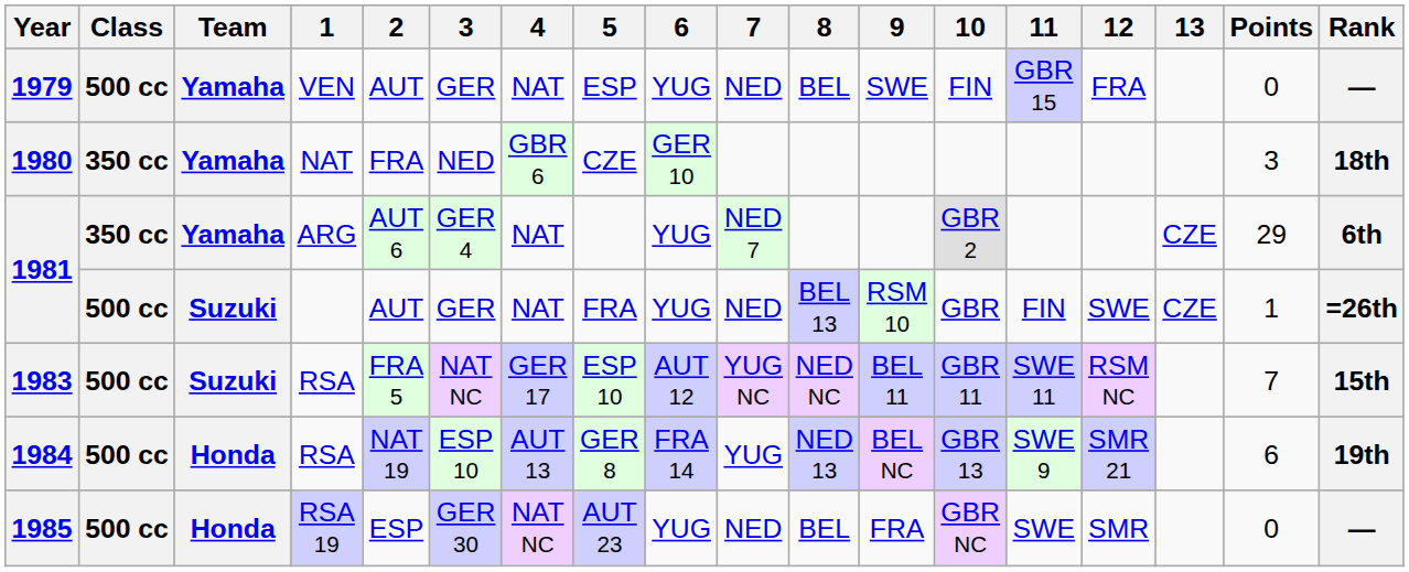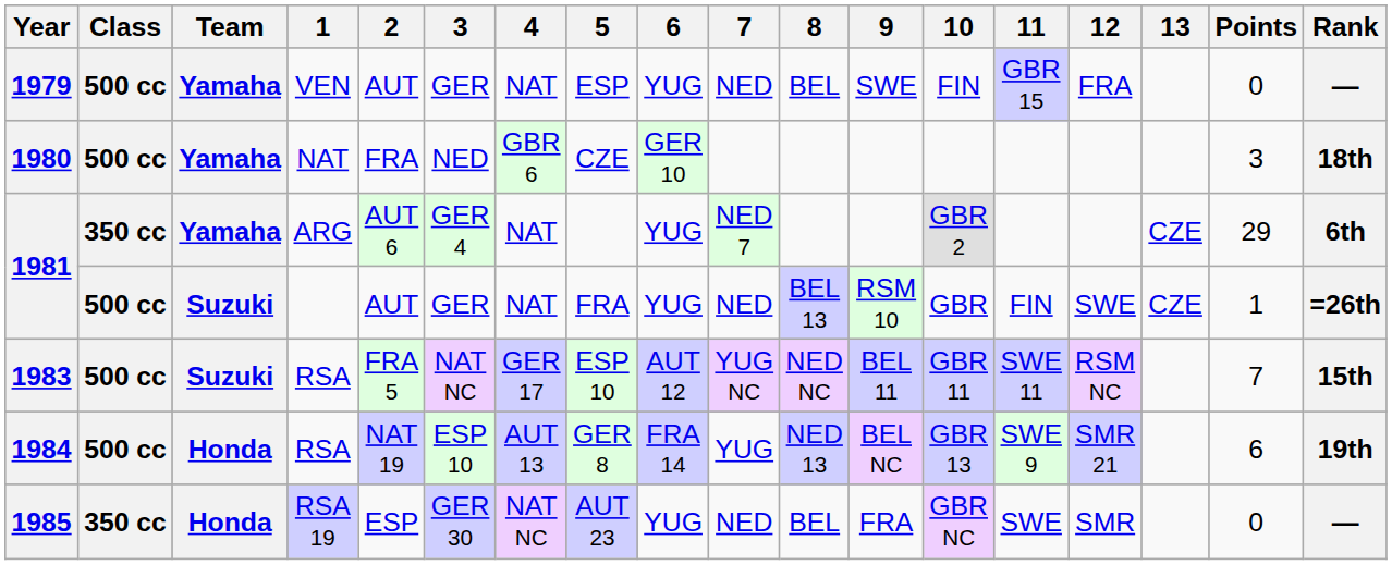1980 | Class: 350 cc -> 500 cc
1985 | Class: 500 cc -> 350 cc
